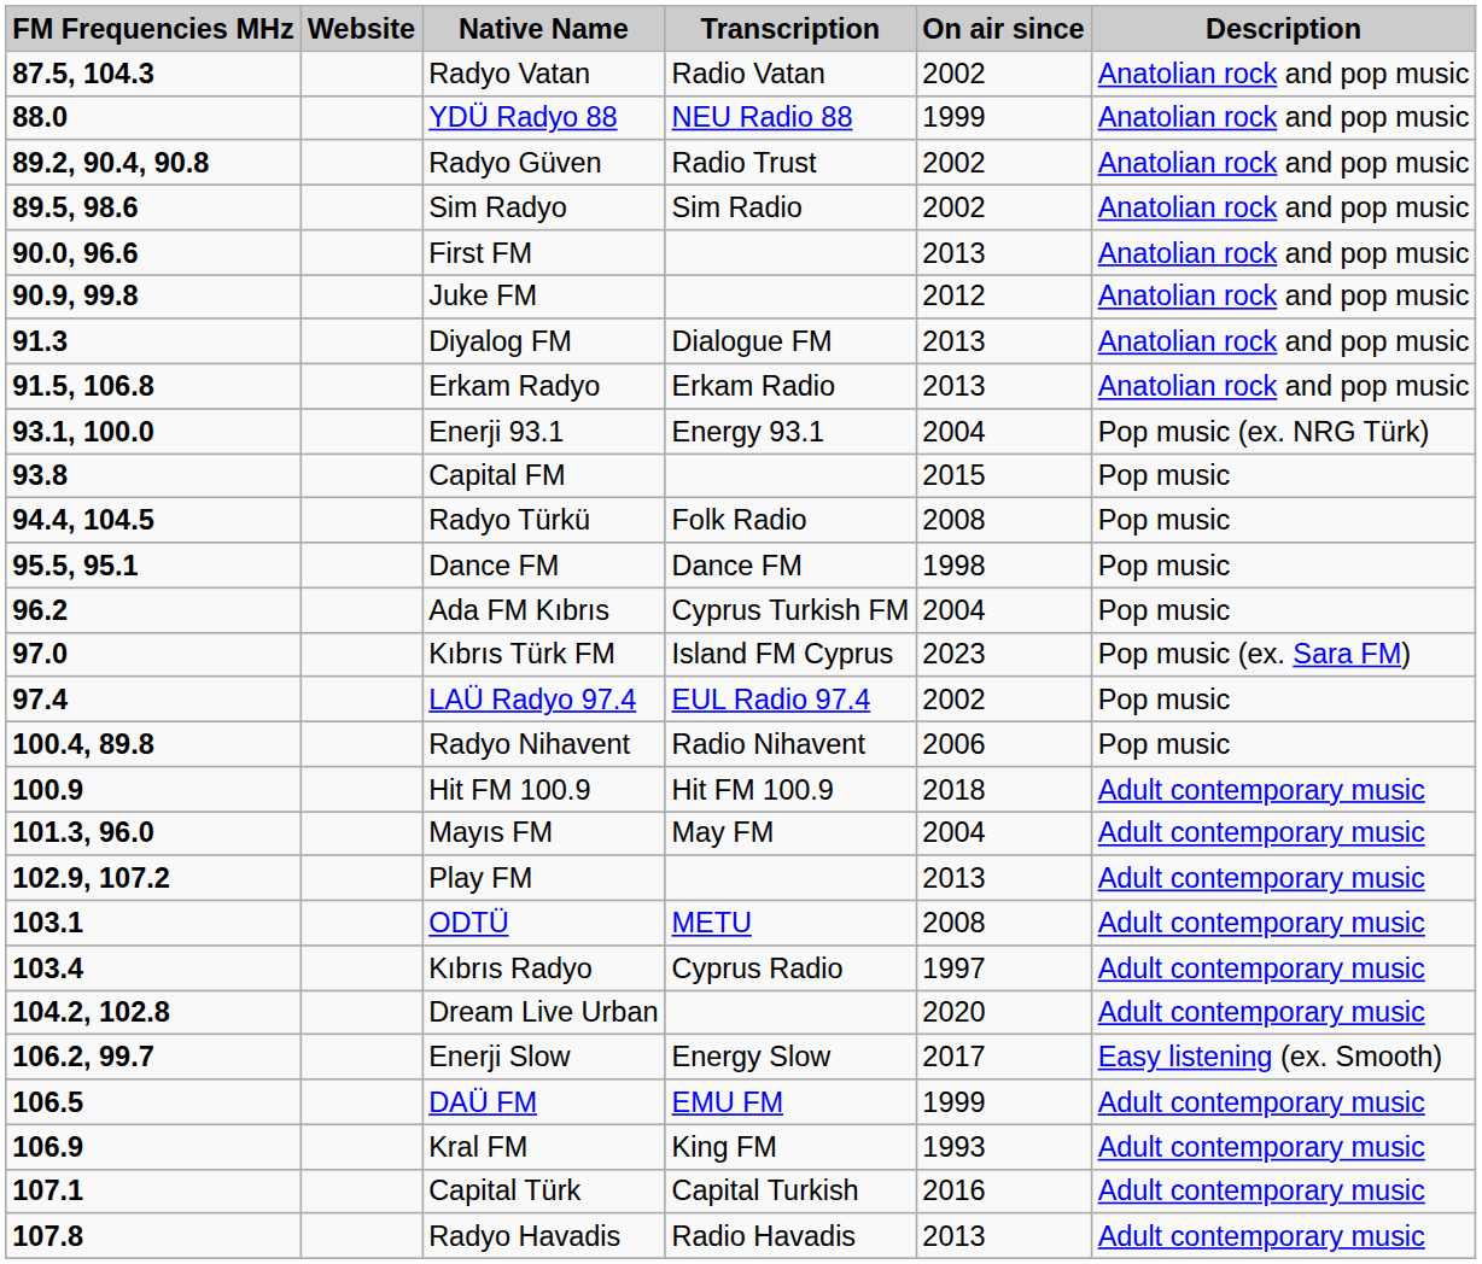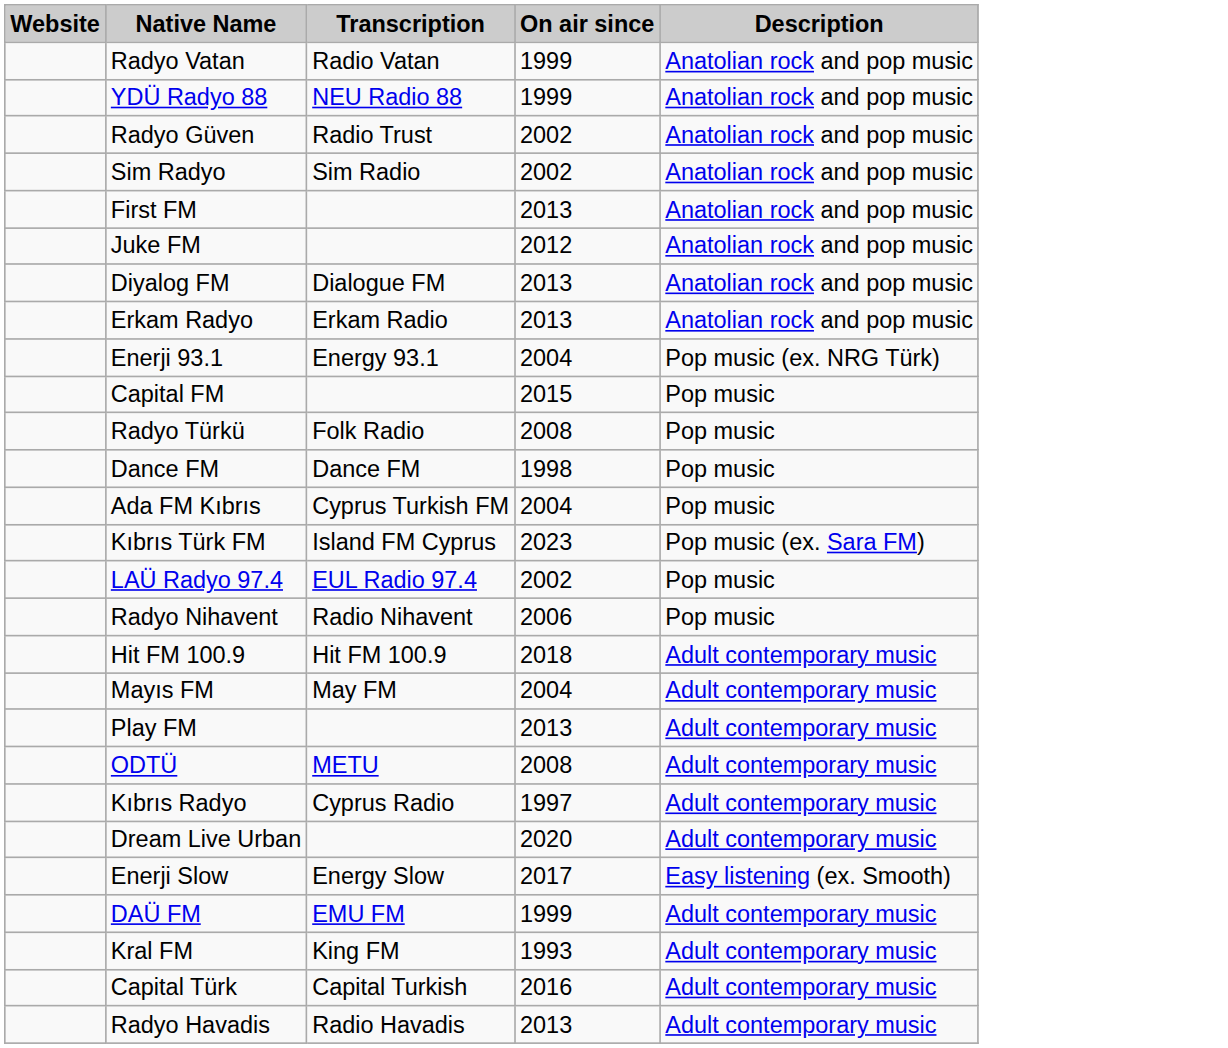- column: FM Frequencies MHz | 87.5, 104.3 | 88.0 | 89.2, 90.4, 90.8 | 89.5, 98.6 | 90.0, 96.6 | 90.9, 99.8 | 91.3 | 91.5, 106.8 | 93.1, 100.0 | 93.8 | 94.4, 104.5 | 95.5, 95.1 | 96.2 | 97.0 | 97.4 | 100.4, 89.8 | 100.9 | 101.3, 96.0 | 102.9, 107.2 | 103.1 | 103.4 | 104.2, 102.8 | 106.2, 99.7 | 106.5 | 106.9 | 107.1 | 107.8
Radyo Vatan | On air since: 2002 -> 1999
